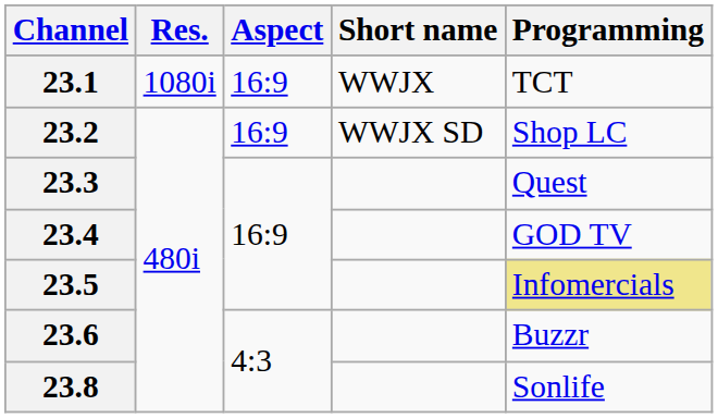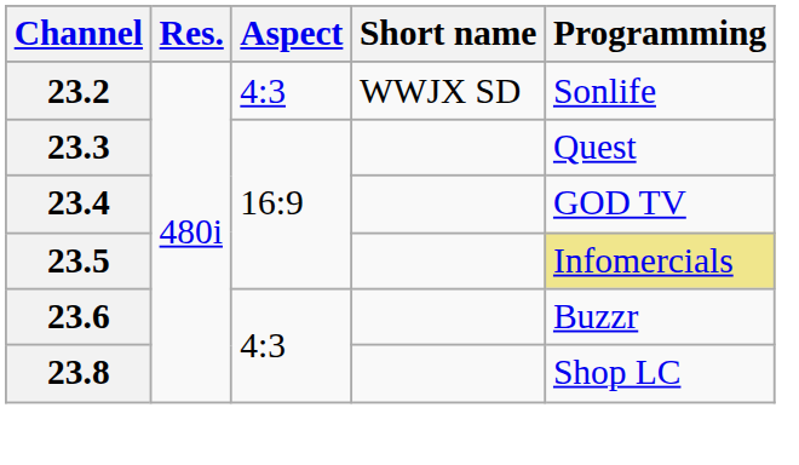- row: 23.1 | 1080i | 16:9 | WWJX | TCT
23.2 | Aspect: 16:9 -> 4:3
23.2 | Programming: Shop LC -> Sonlife
23.8 | Programming: Sonlife -> Shop LC
